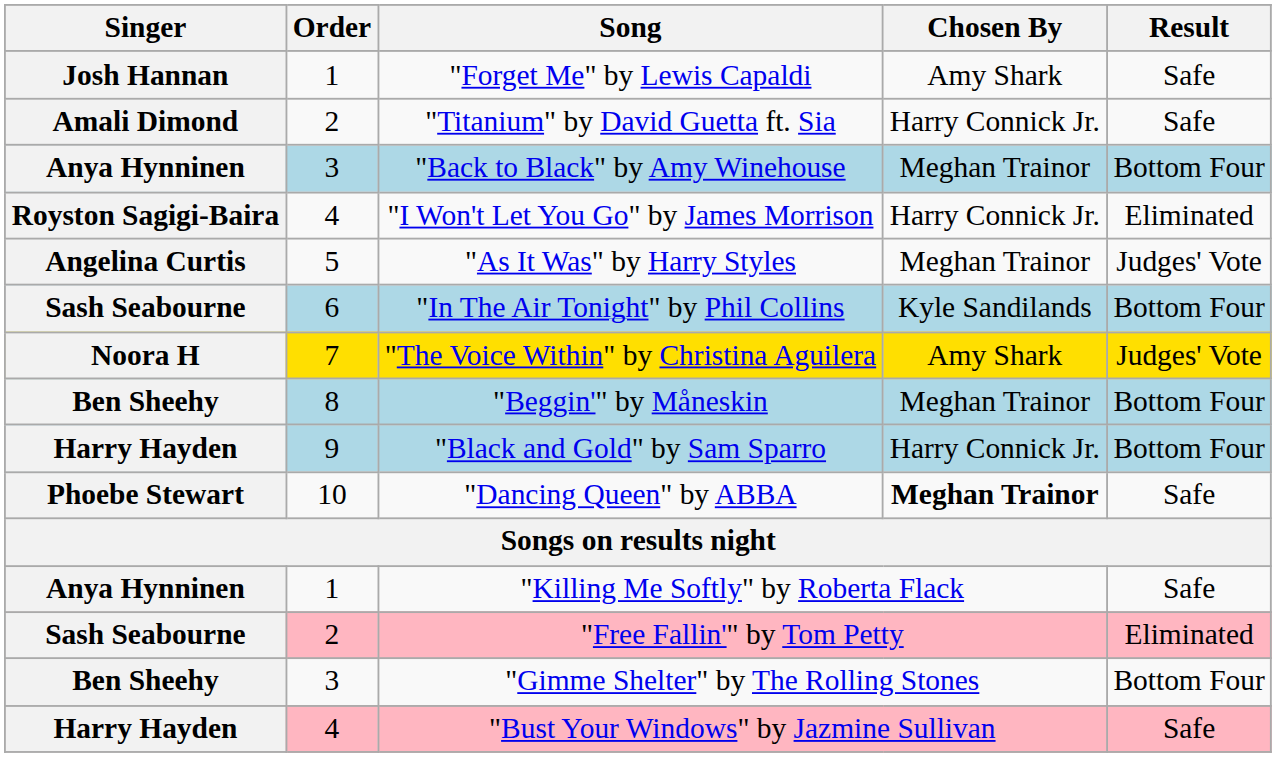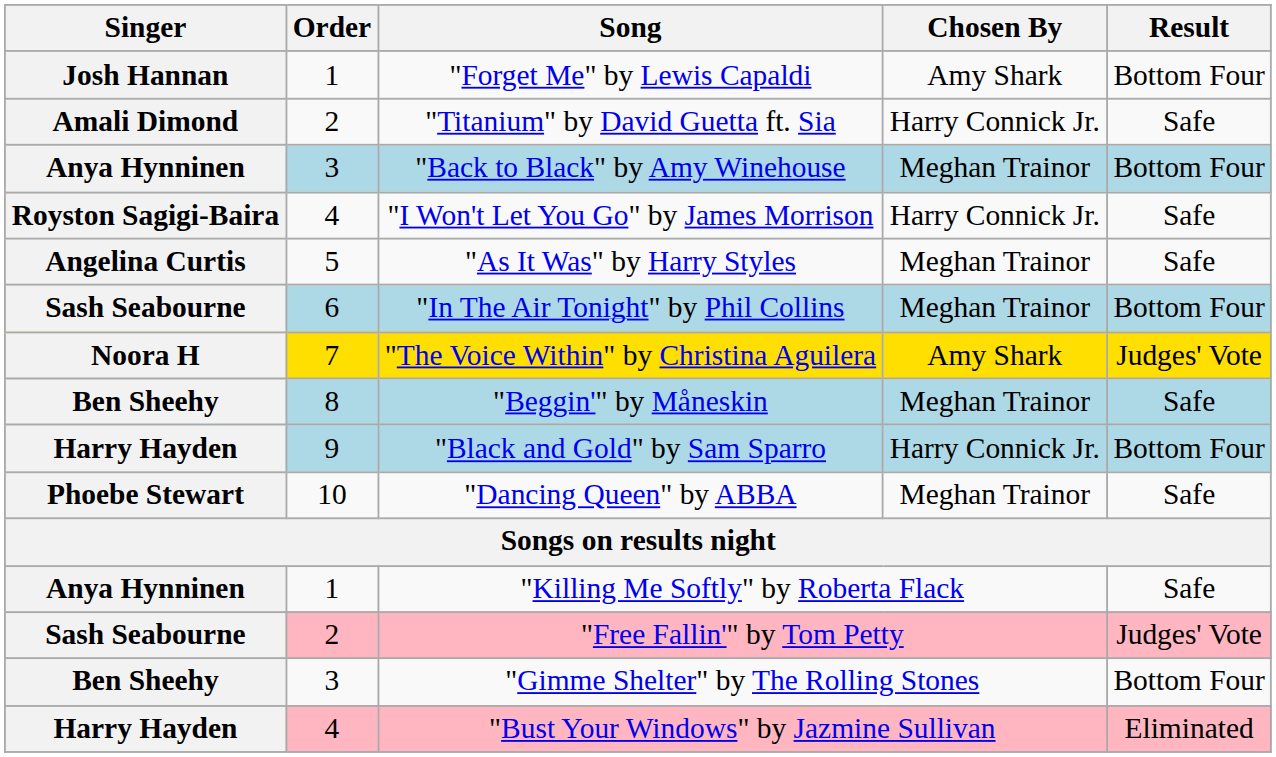"Forget Me" by Lewis Capaldi | Result: Safe -> Bottom Four
"I Won't Let You Go" by James Morrison | Result: Eliminated -> Safe
"As It Was" by Harry Styles | Result: Judges' Vote -> Safe
"In The Air Tonight" by Phil Collins | Chosen By: Kyle Sandilands -> Meghan Trainor
"Beggin'" by Måneskin | Result: Bottom Four -> Safe
"Dancing Queen" by ABBA | Chosen By: bold -> normal
"Free Fallin'" by Tom Petty | Result: Eliminated -> Judges' Vote
"Bust Your Windows" by Jazmine Sullivan | Result: Safe -> Eliminated
